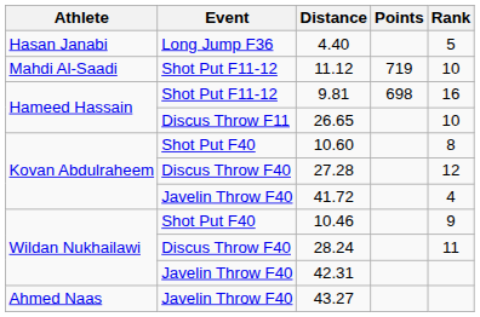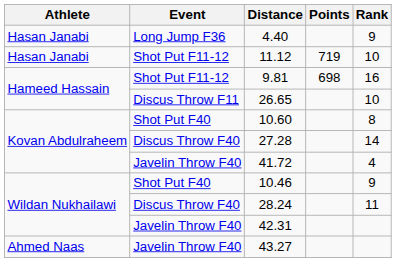4.40 | Rank: 5 -> 9
11.12 | Athlete: Mahdi Al-Saadi -> Hasan Janabi
27.28 | Rank: 12 -> 14
